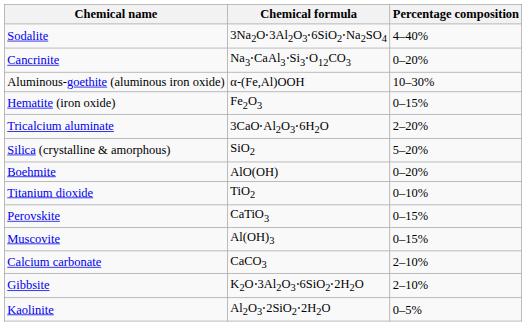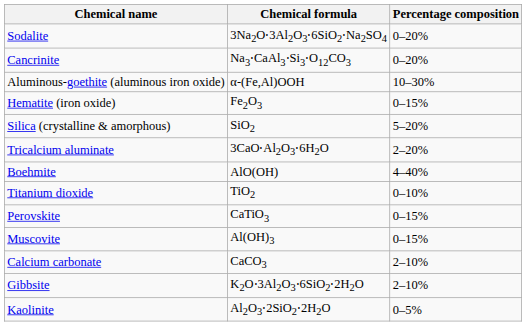Sodalite | Percentage composition: 4–40% -> 0–20%
rows swapped: Silica (crystalline & amorphous) <-> Tricalcium aluminate
Boehmite | Percentage composition: 0–20% -> 4–40%
